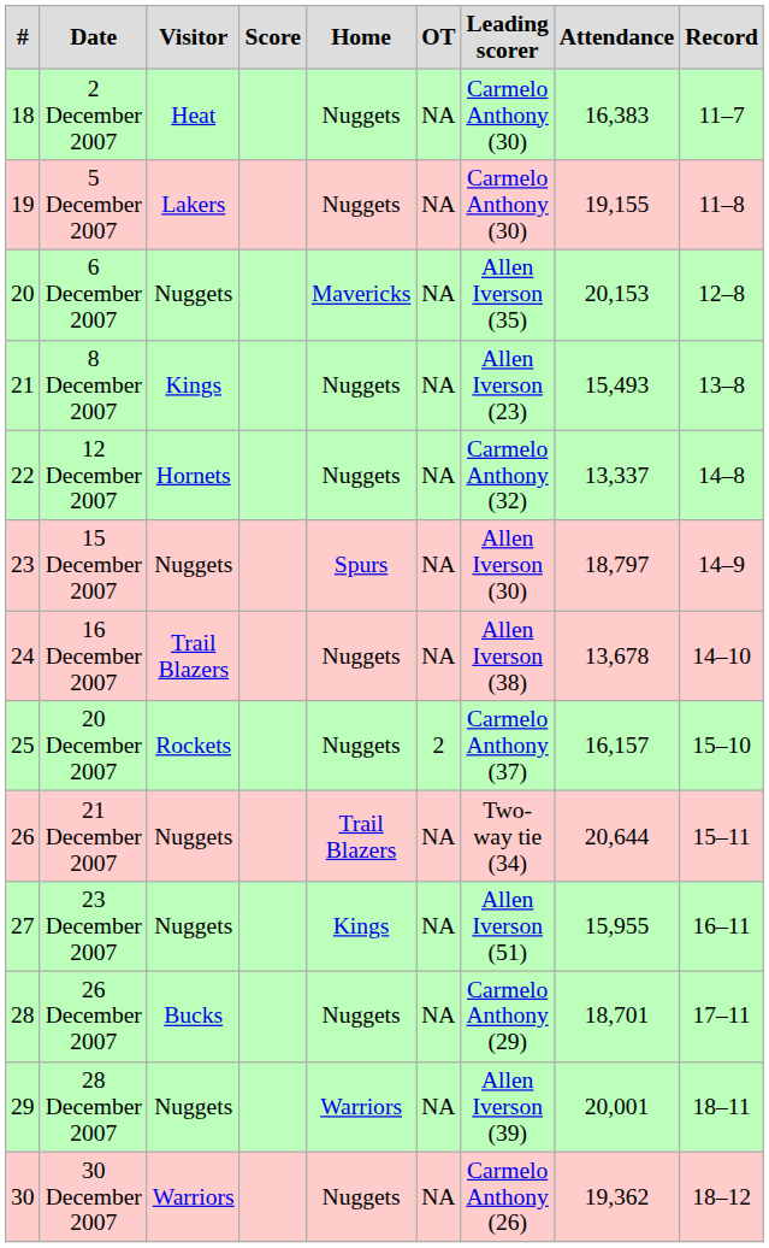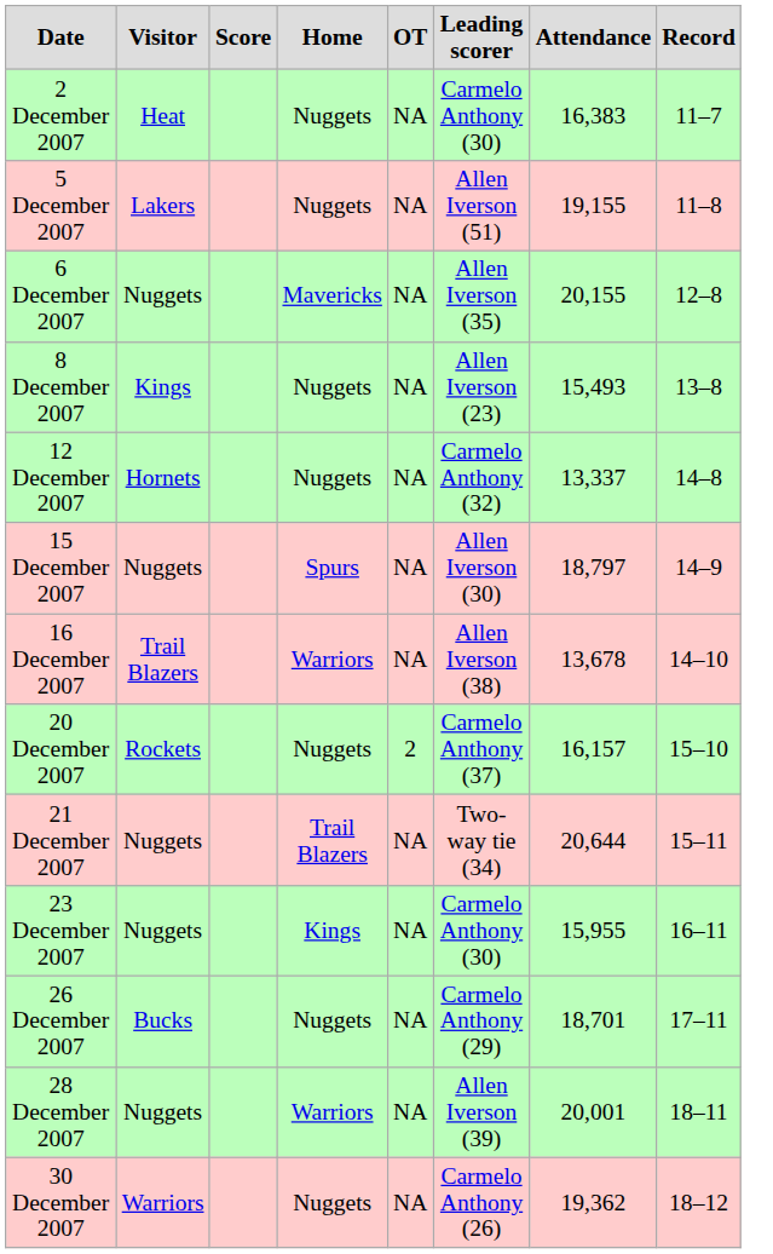- column: # | 18 | 19 | 20 | 21 | 22 | 23 | 24 | 25 | 26 | 27 | 28 | 29 | 30
5 December 2007 | Leading scorer: Carmelo Anthony (30) -> Allen Iverson (51)
6 December 2007 | Attendance: 20,153 -> 20,155
16 December 2007 | Home: Nuggets -> Warriors
23 December 2007 | Leading scorer: Allen Iverson (51) -> Carmelo Anthony (30)
